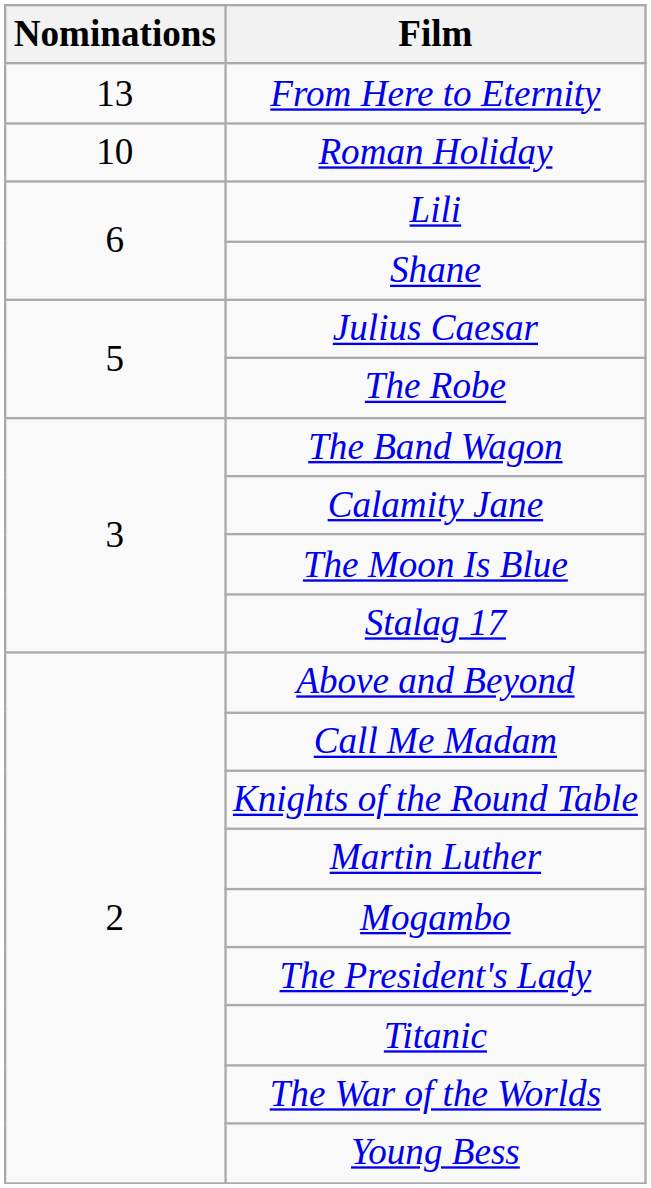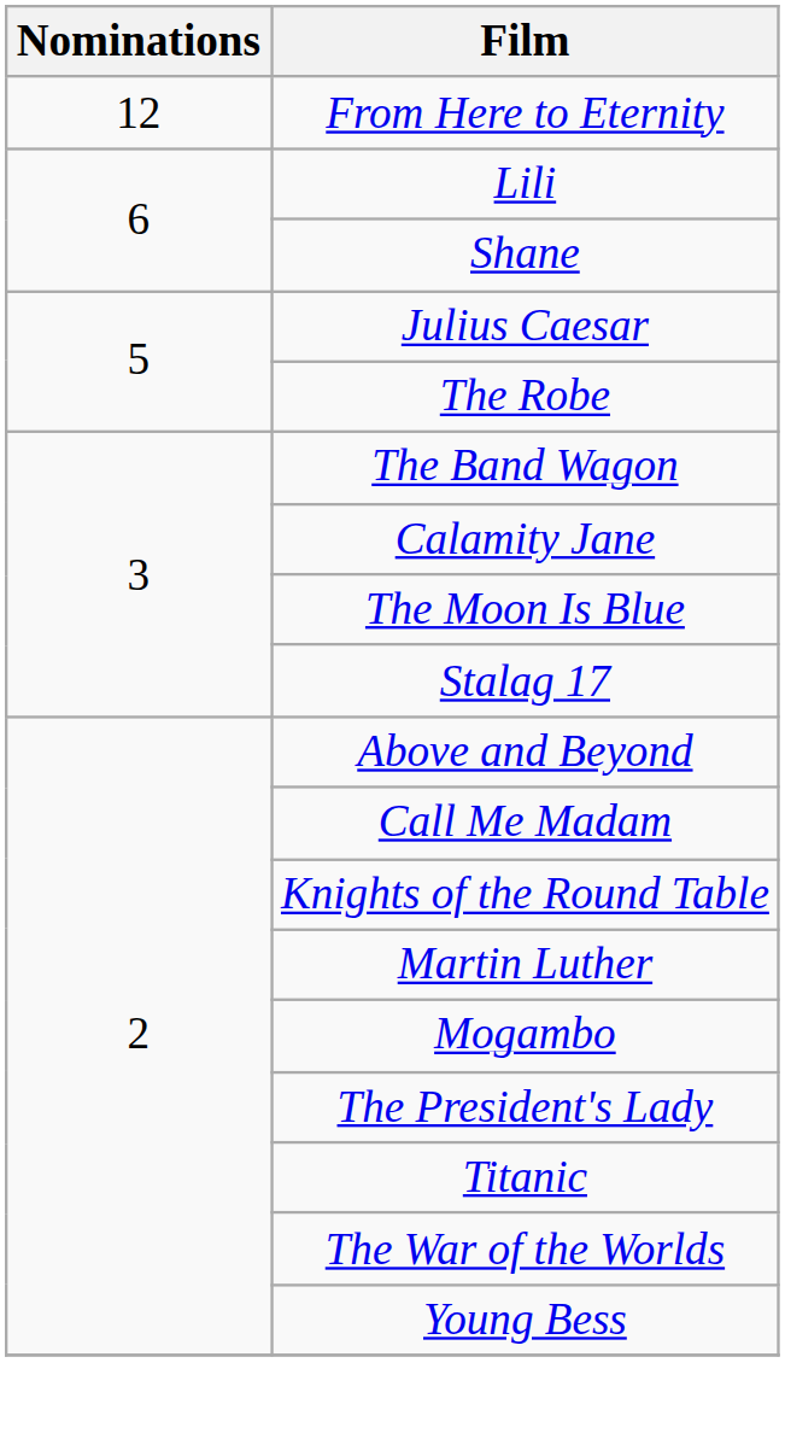From Here to Eternity | Nominations: 13 -> 12
- row: 10 | Roman Holiday
